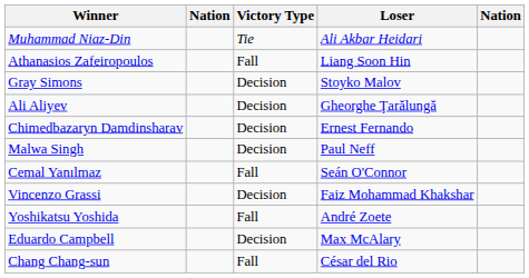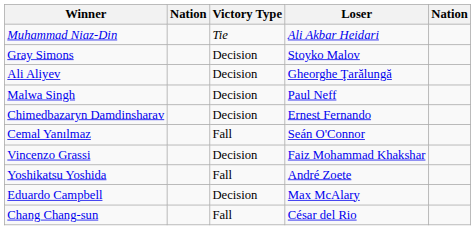- row: Athanasios Zafeiropoulos | Fall | Liang Soon Hin
rows swapped: Malwa Singh <-> Chimedbazaryn Damdinsharav
